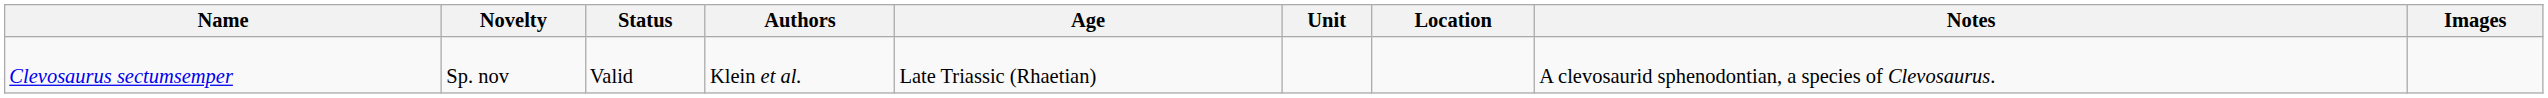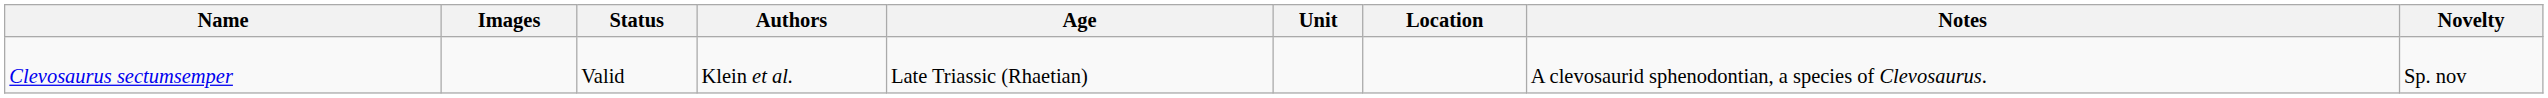columns swapped: Novelty <-> Images
